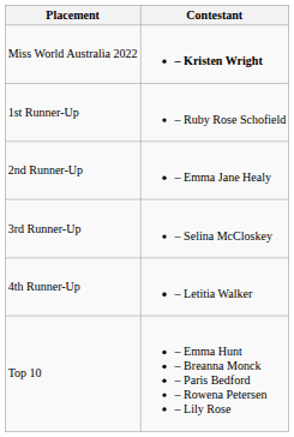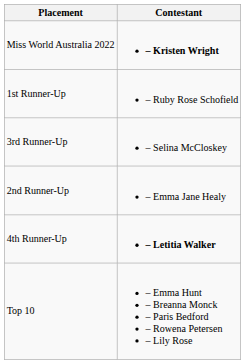rows swapped: 2nd Runner-Up <-> 3rd Runner-Up
4th Runner-Up | Contestant: normal -> bold
